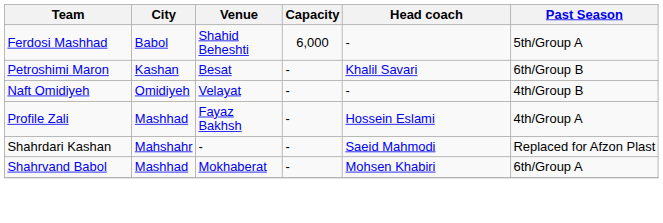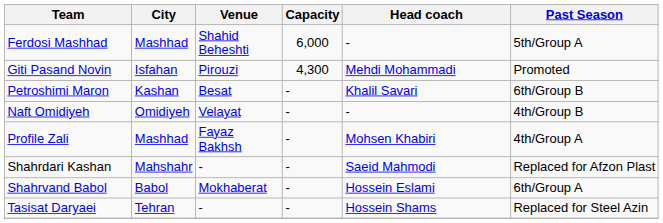Ferdosi Mashhad | City: Babol -> Mashhad
+ row: Giti Pasand Novin | Isfahan | Pirouzi | 4,300 | Mehdi Mohammadi | Promoted
Profile Zali | Head coach: Hossein Eslami -> Mohsen Khabiri
Shahrvand Babol | City: Mashhad -> Babol
Shahrvand Babol | Head coach: Mohsen Khabiri -> Hossein Eslami
+ row: Tasisat Daryaei | Tehran | - | - | Hossein Shams | Replaced for Steel Azin
